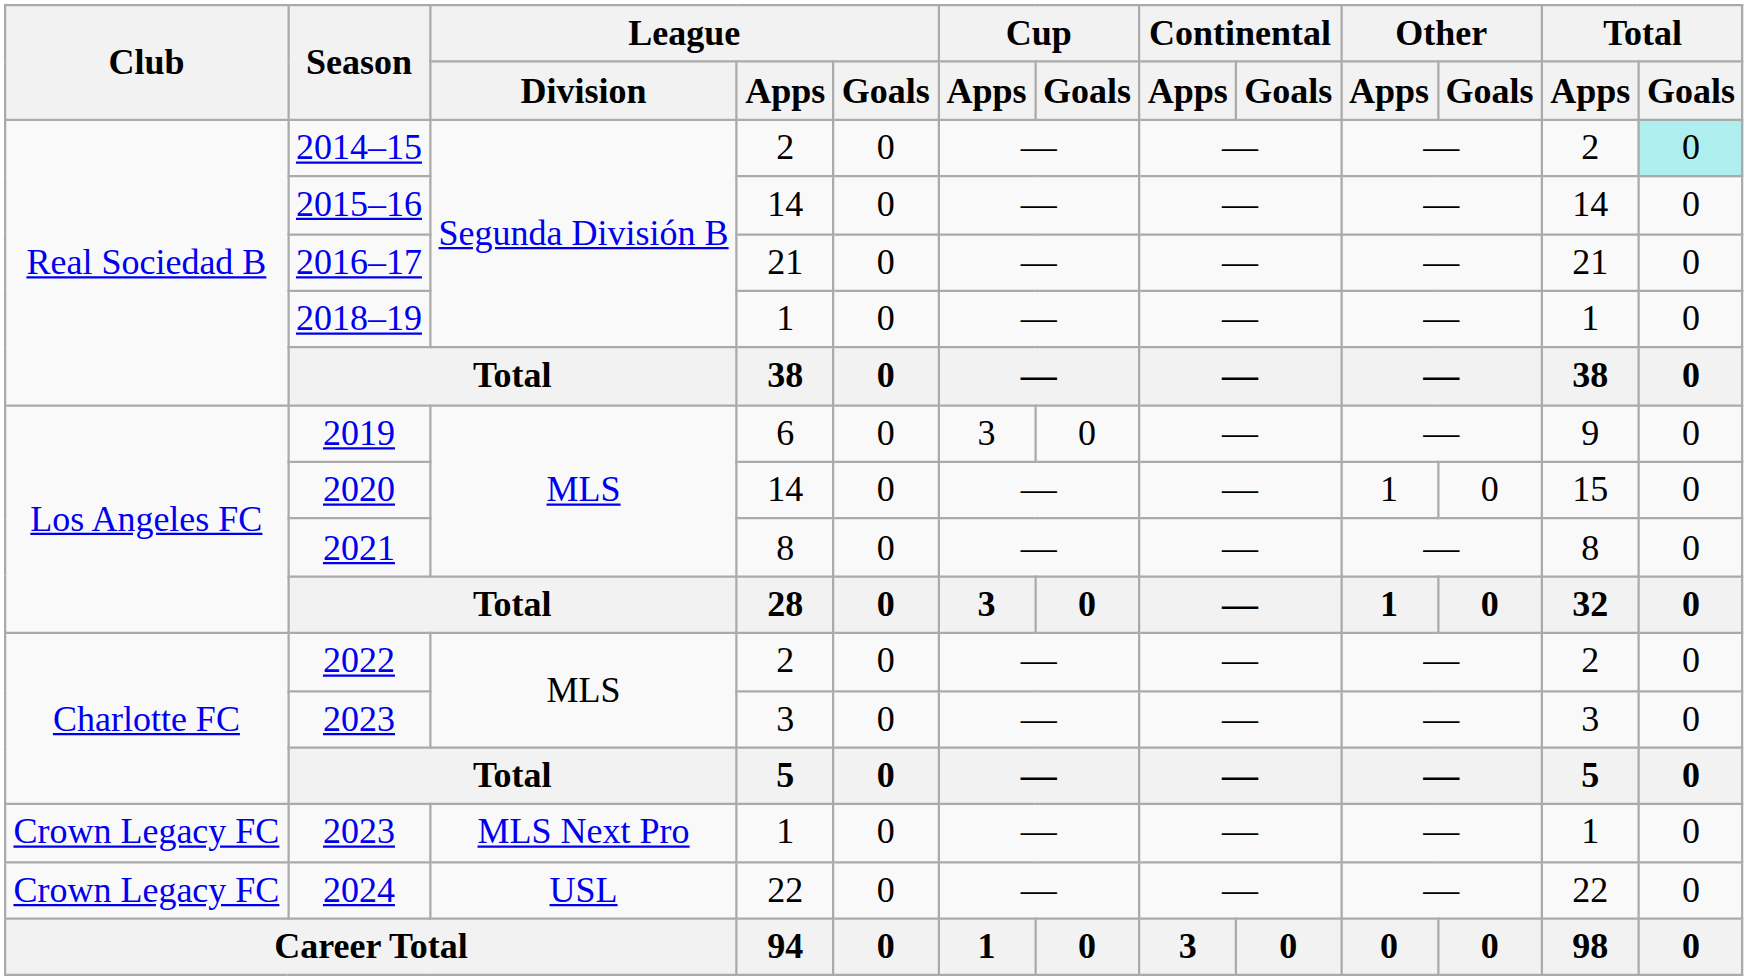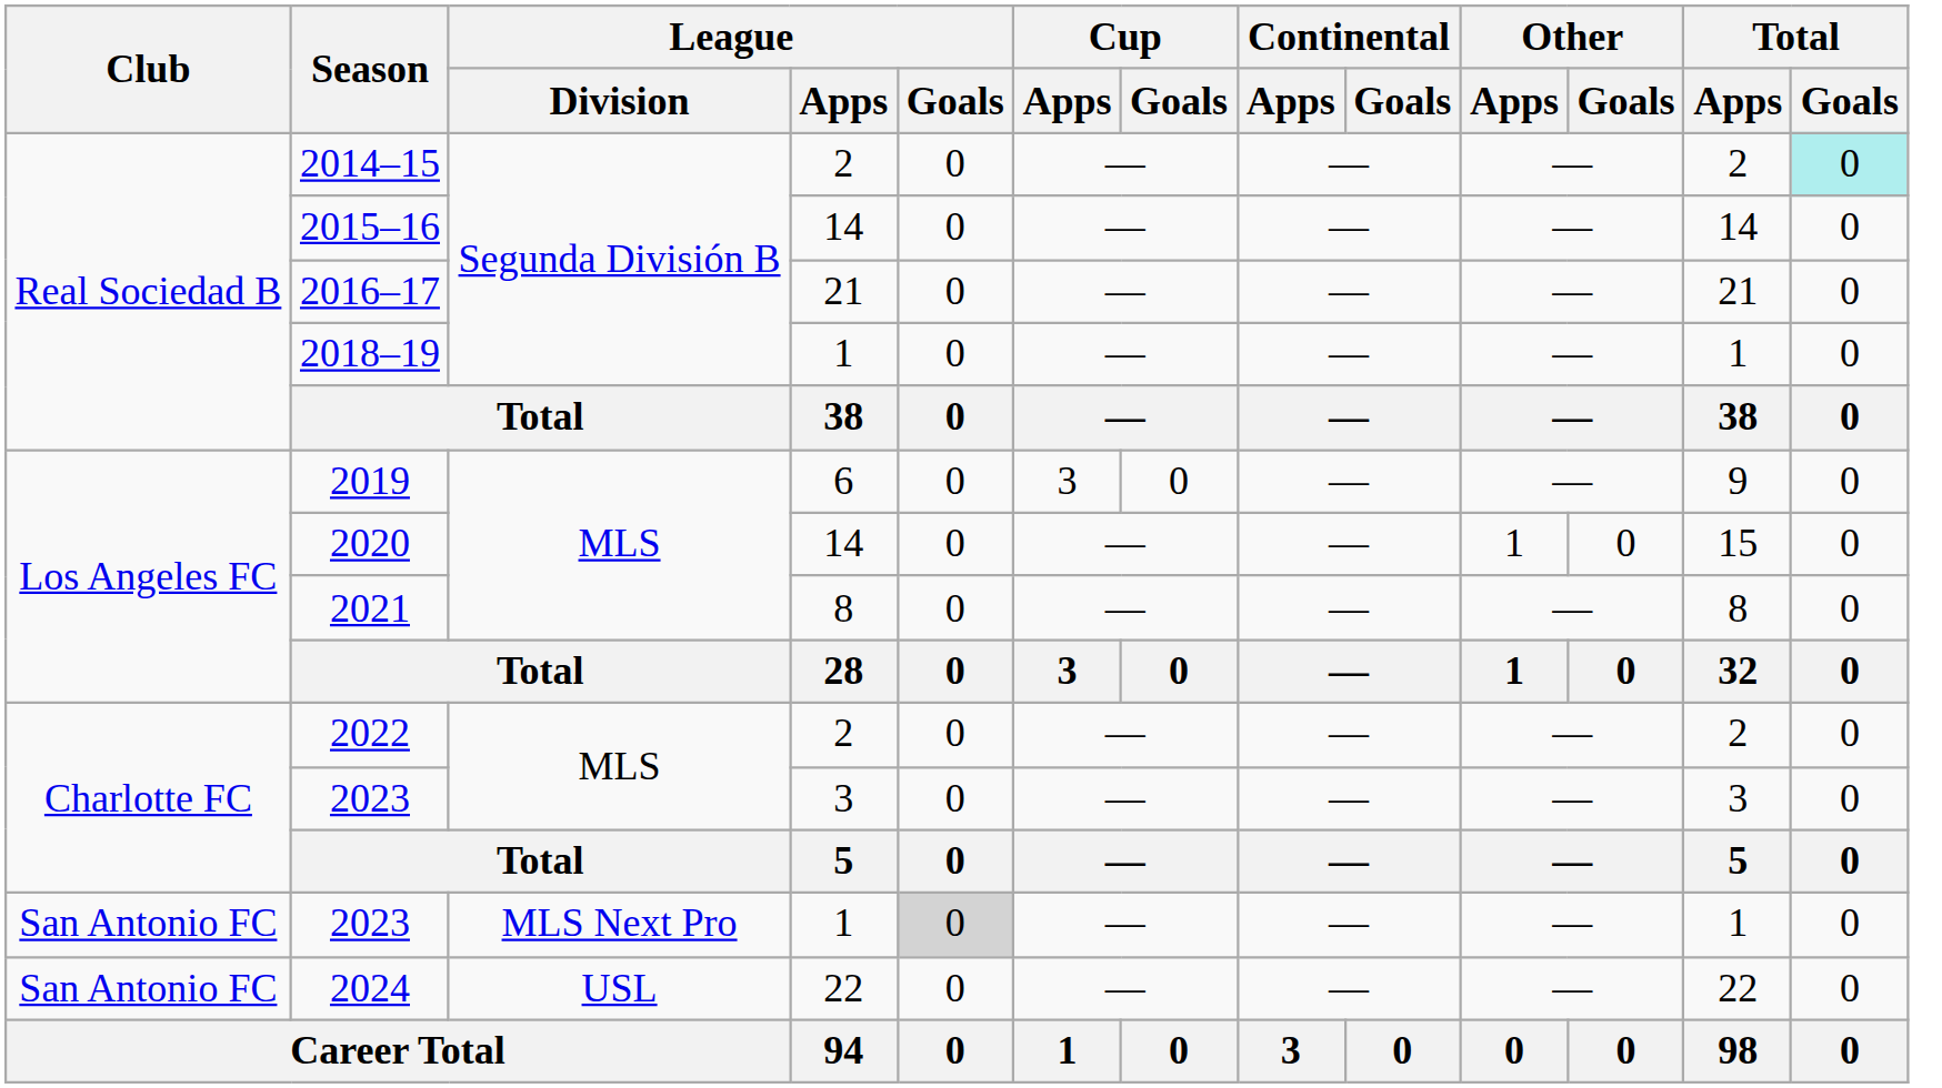2023 / 1 | Club: Crown Legacy FC -> San Antonio FC
2023 / 1 | League / Goals: no background -> lightgrey background
2024 | Club: Crown Legacy FC -> San Antonio FC
